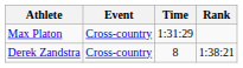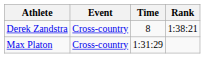rows swapped: Max Platon <-> Derek Zandstra
